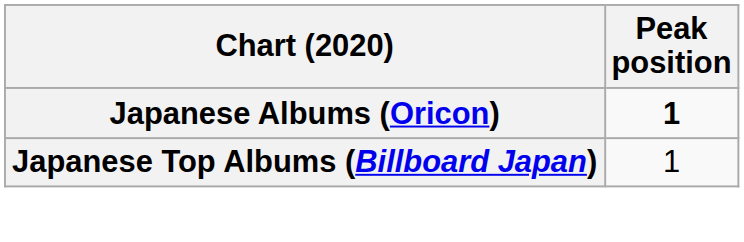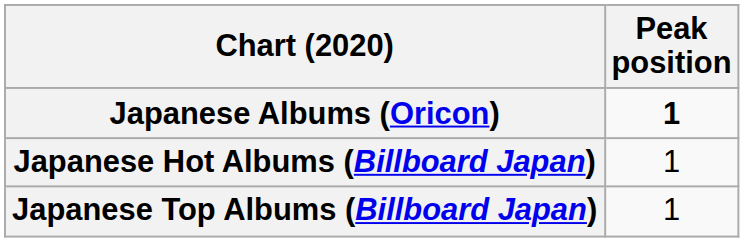+ row: Japanese Hot Albums (Billboard Japan) | 1
